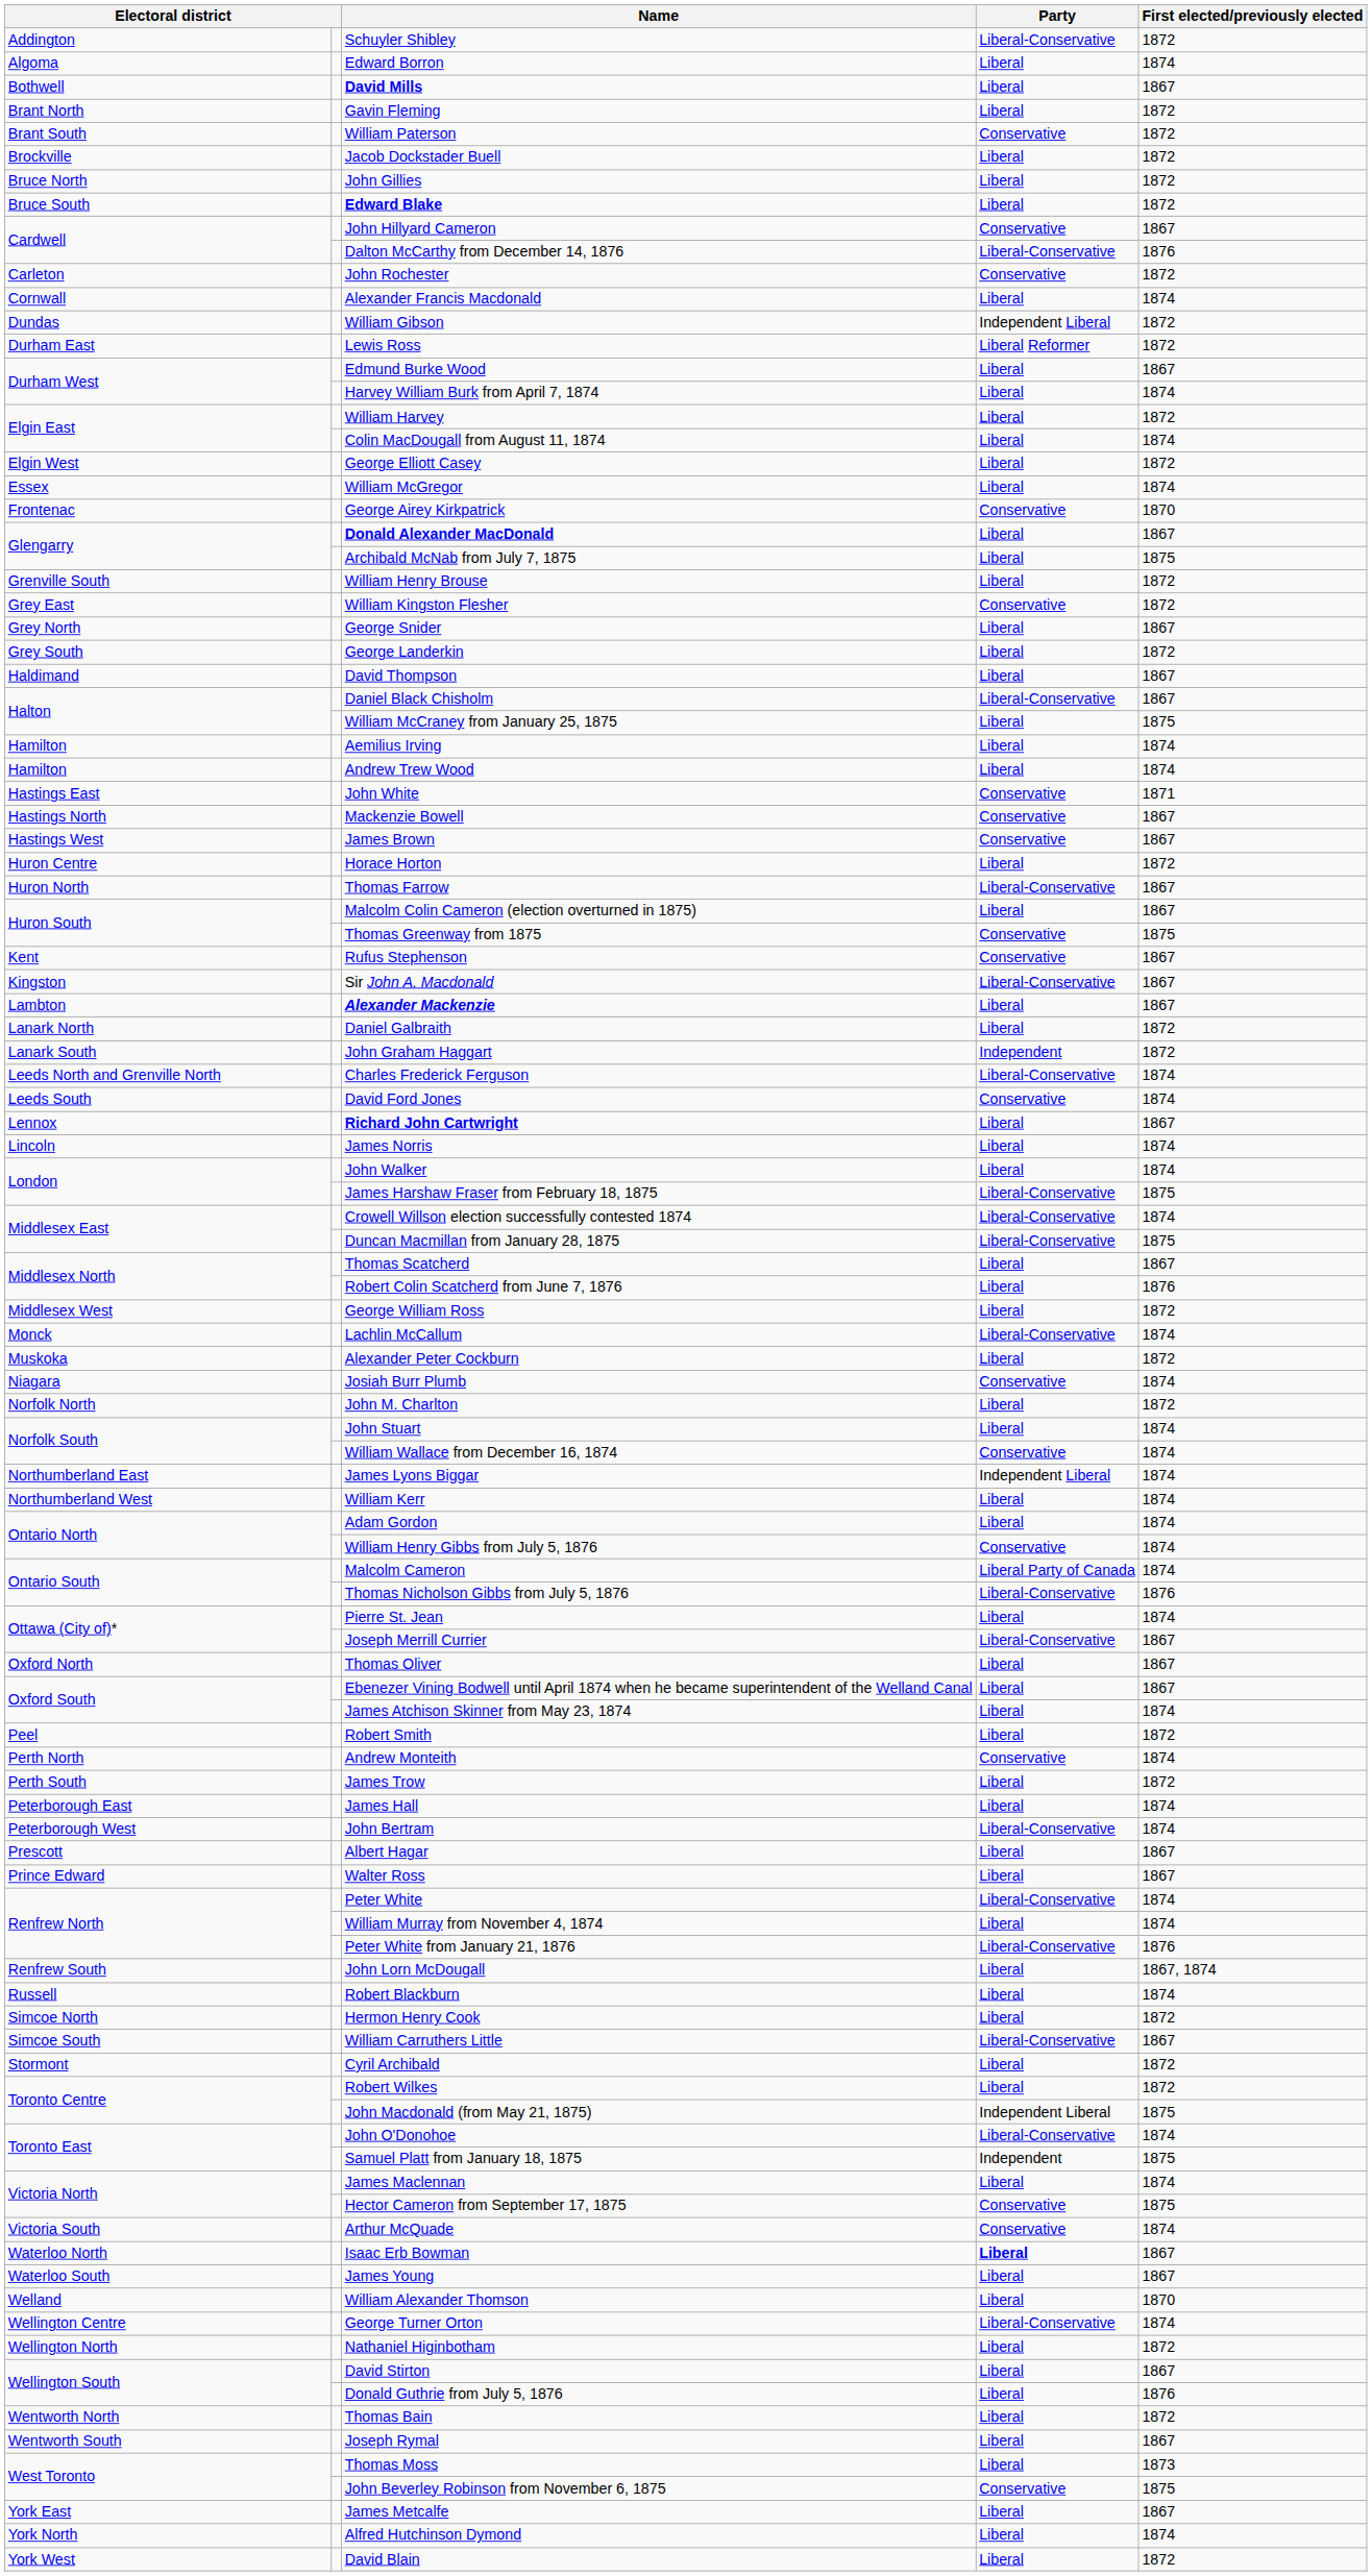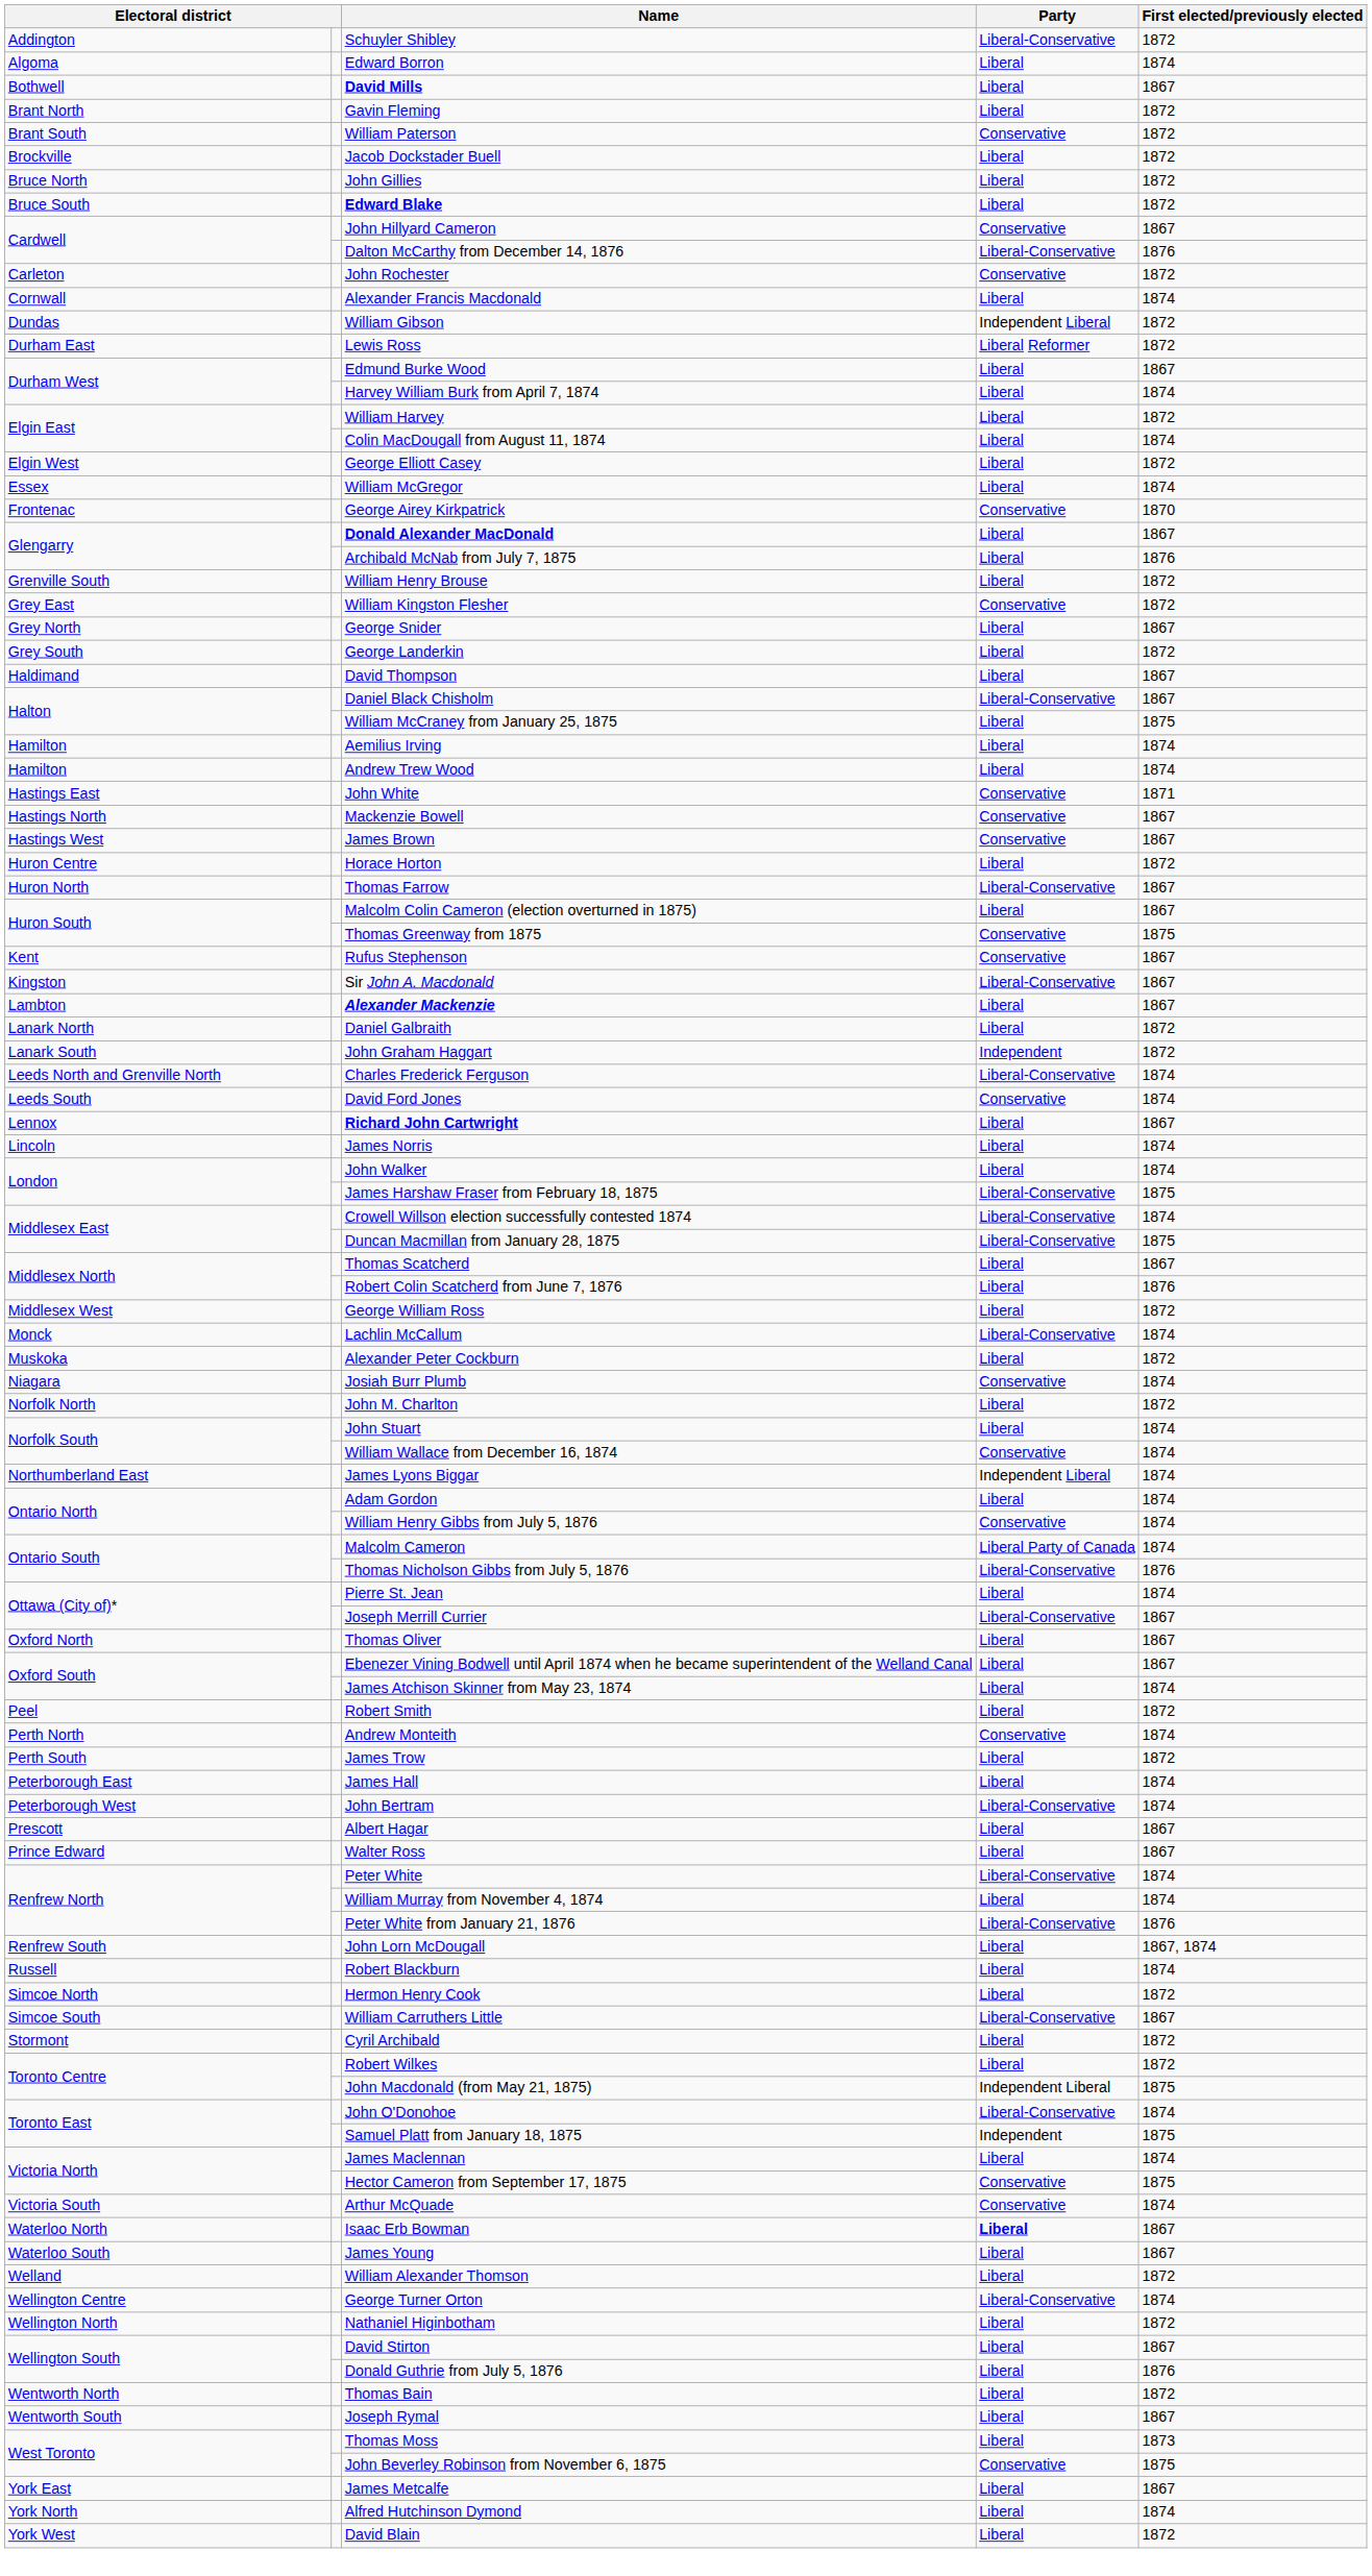Archibald McNab from July 7, 1875 | First elected/previously elected: 1875 -> 1876
- row: Northumberland West | William Kerr | Liberal | 1874
William Alexander Thomson | First elected/previously elected: 1870 -> 1872
